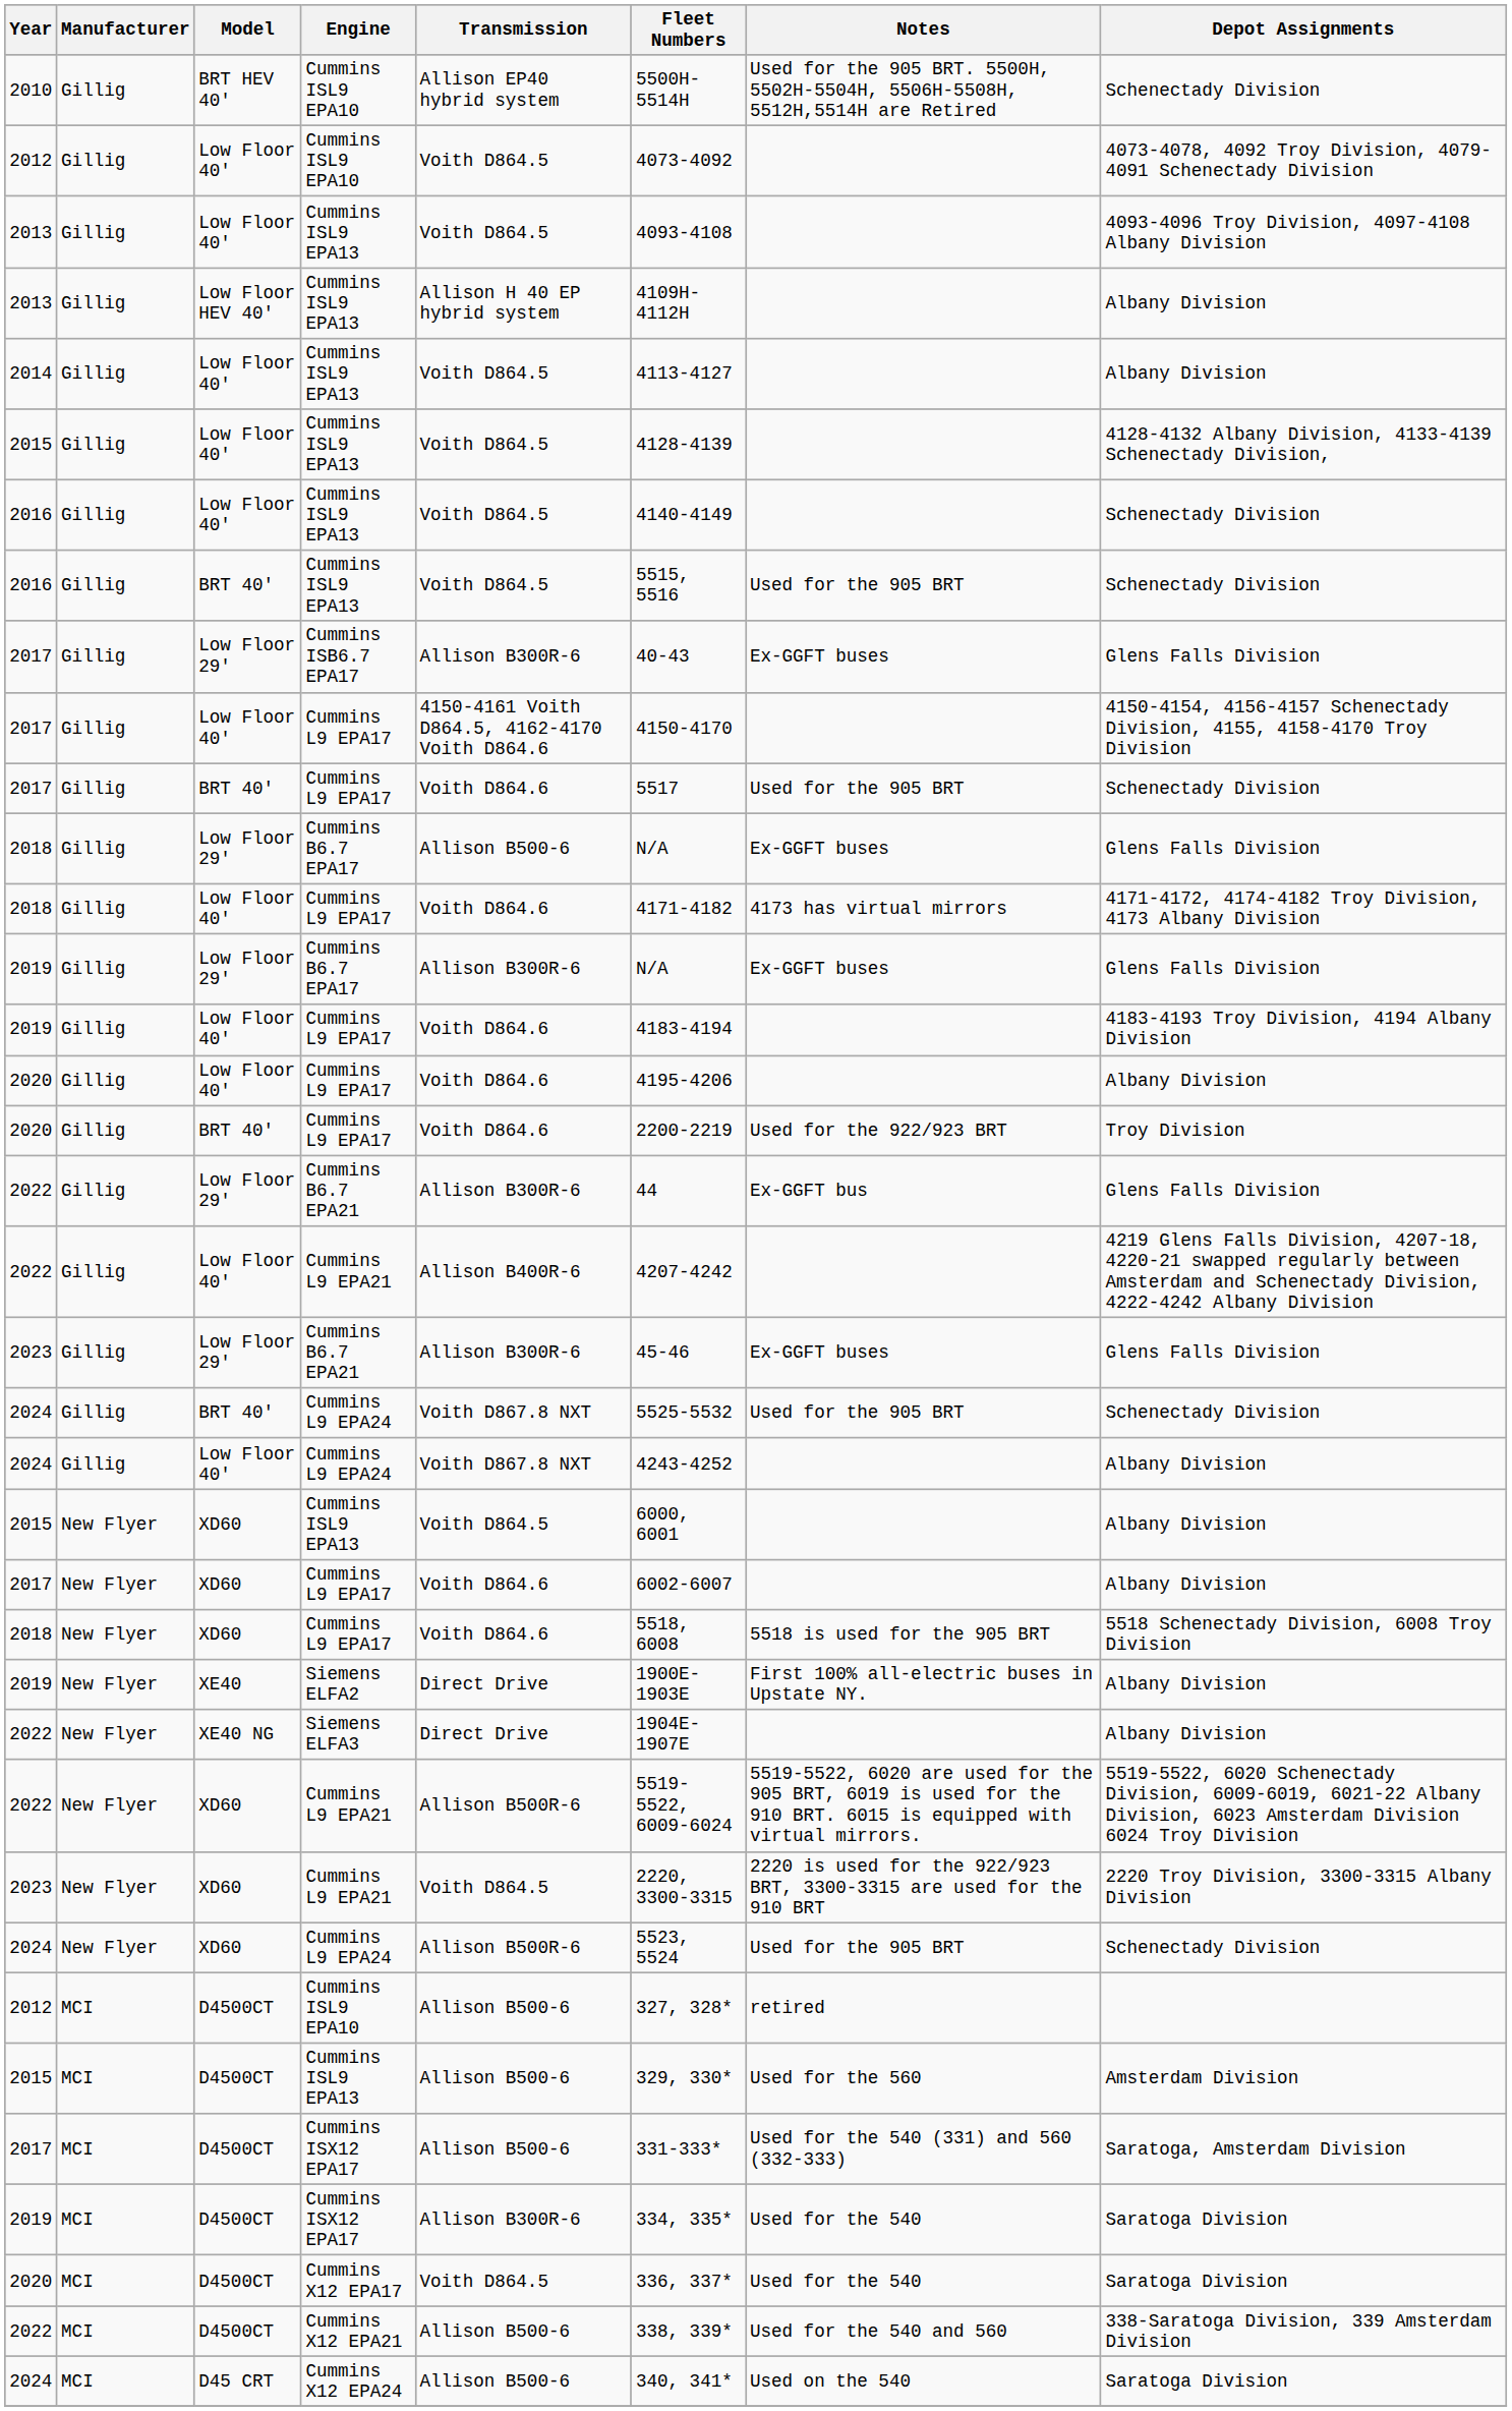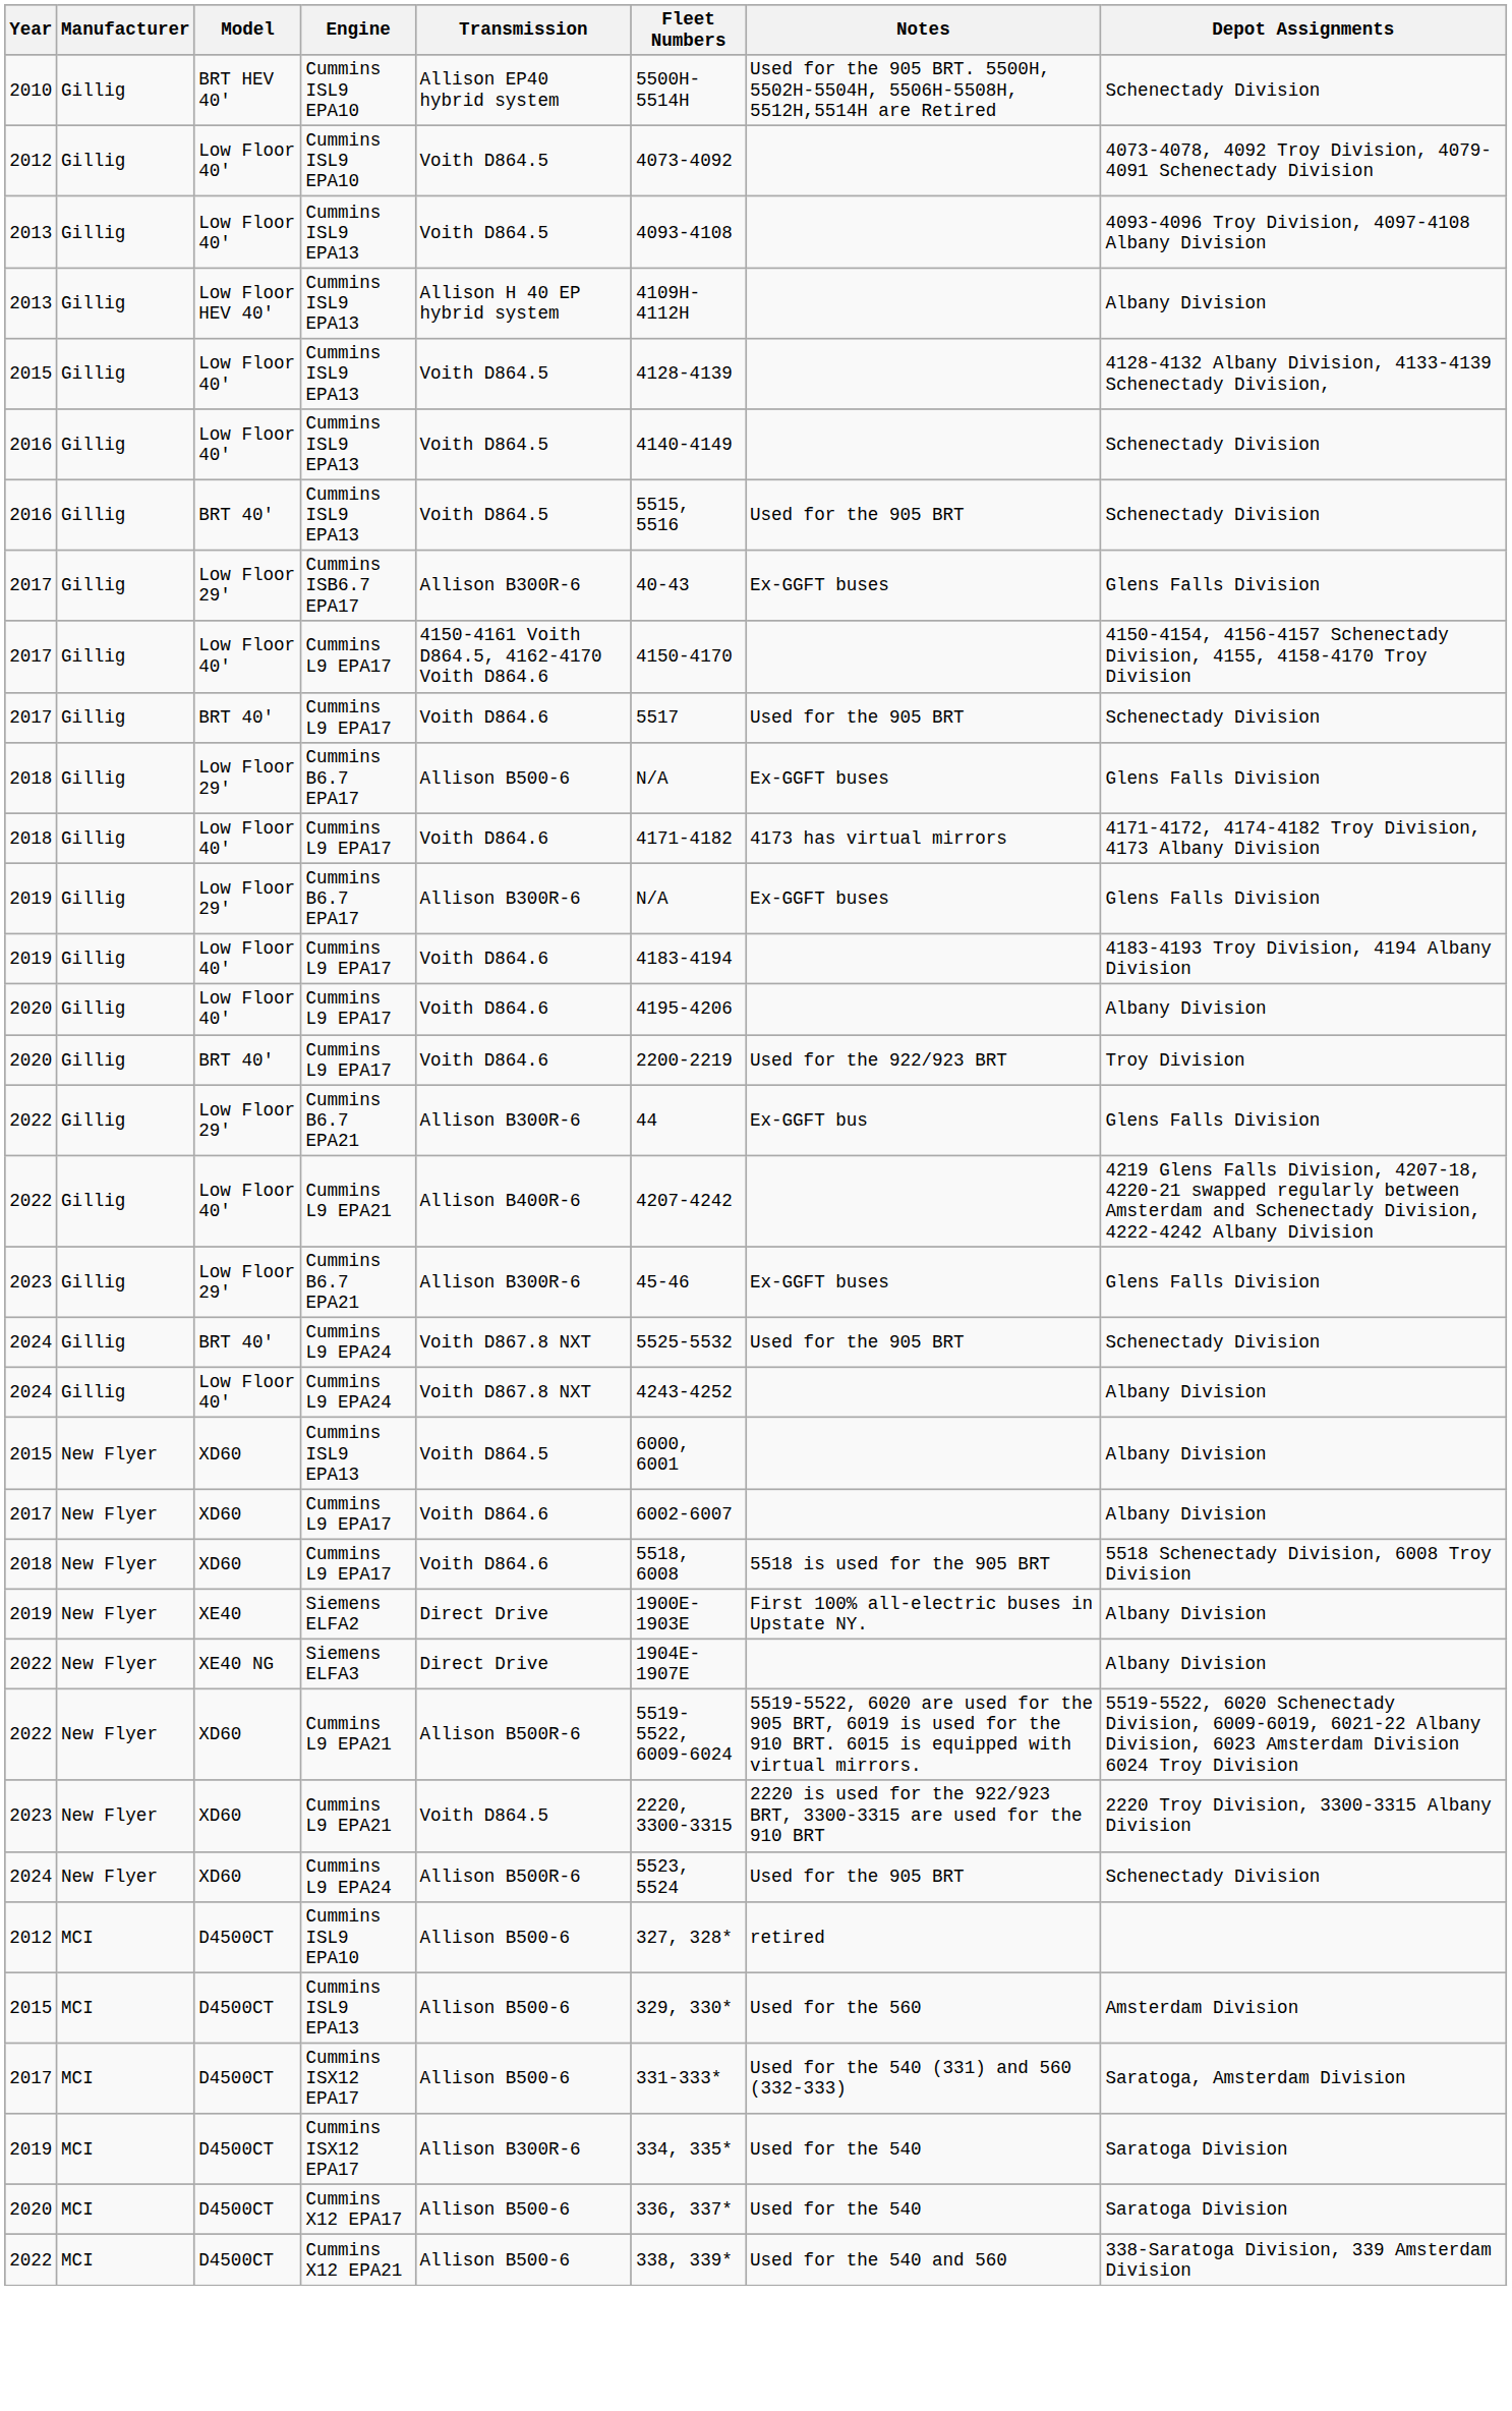- row: 2014 | Gillig | Low Floor 40' | Cummins ISL9 EPA13 | Voith D864.5 | 4113-4127 | Albany Division
Cummins X12 EPA17 | Transmission: Voith D864.5 -> Allison B500-6
- row: 2024 | MCI | D45 CRT | Cummins X12 EPA24 | Allison B500-6 | 340, 341* | Used on the 540 | Saratoga Division
